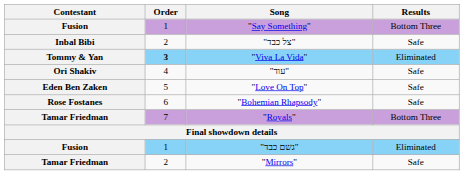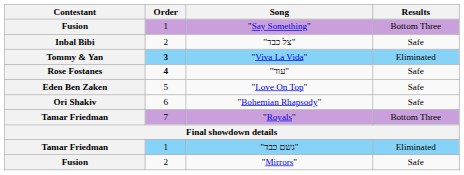"עוד" | Contestant: Ori Shakiv -> Rose Fostanes
"עוד" | Order: normal -> bold
"Bohemian Rhapsody" | Contestant: Rose Fostanes -> Ori Shakiv
"גשם כבד" | Contestant: Fusion -> Tamar Friedman
"Mirrors" | Contestant: Tamar Friedman -> Fusion
